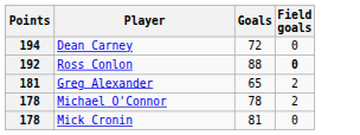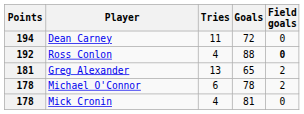+ column: Tries | 11 | 4 | 13 | 6 | 4
